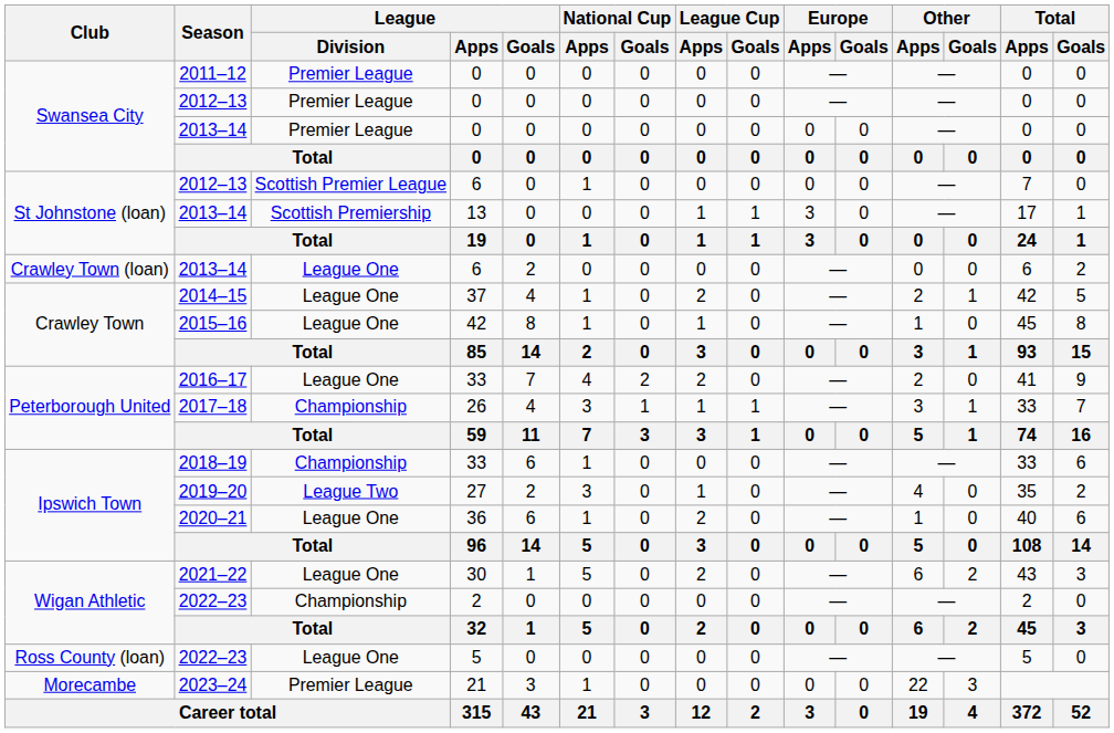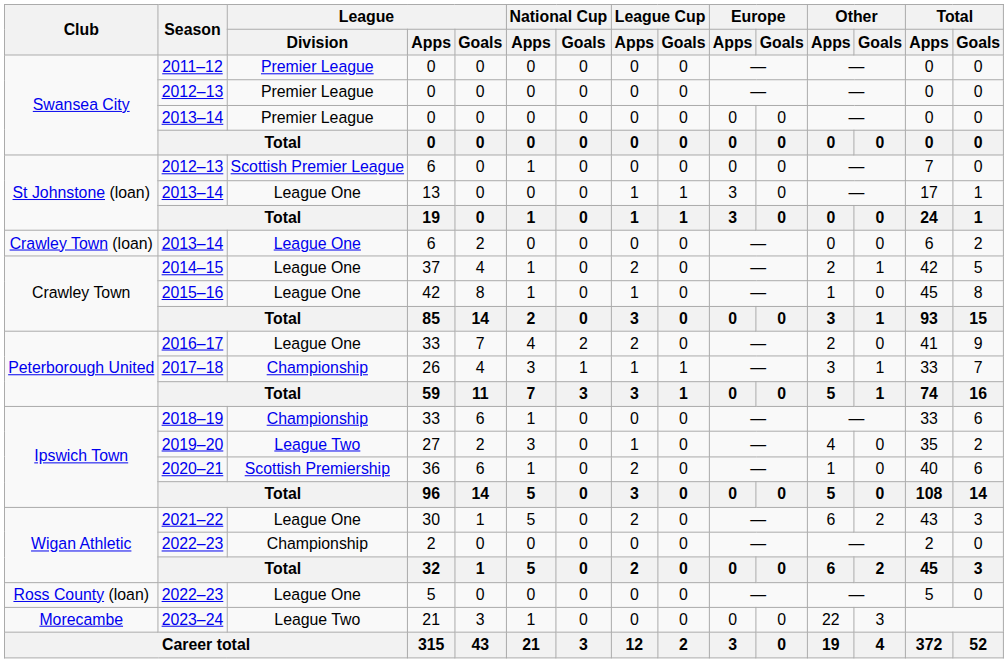2013–14 / 13 | League / Division: Scottish Premiership -> League One
2020–21 | League / Division: League One -> Scottish Premiership
2023–24 | League / Division: Premier League -> League Two
